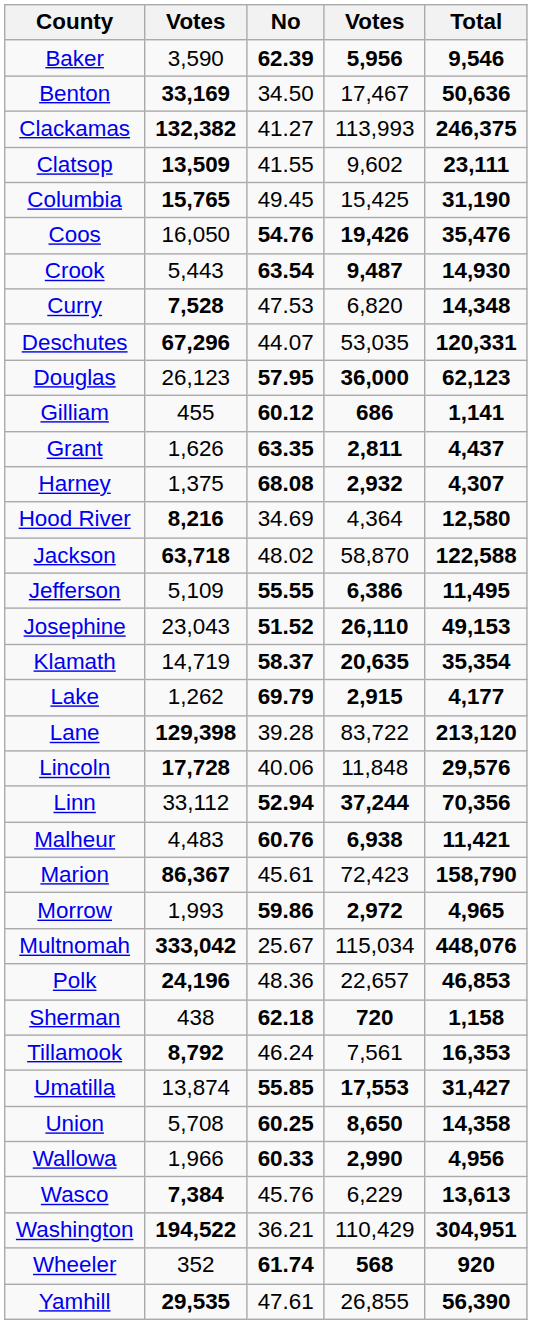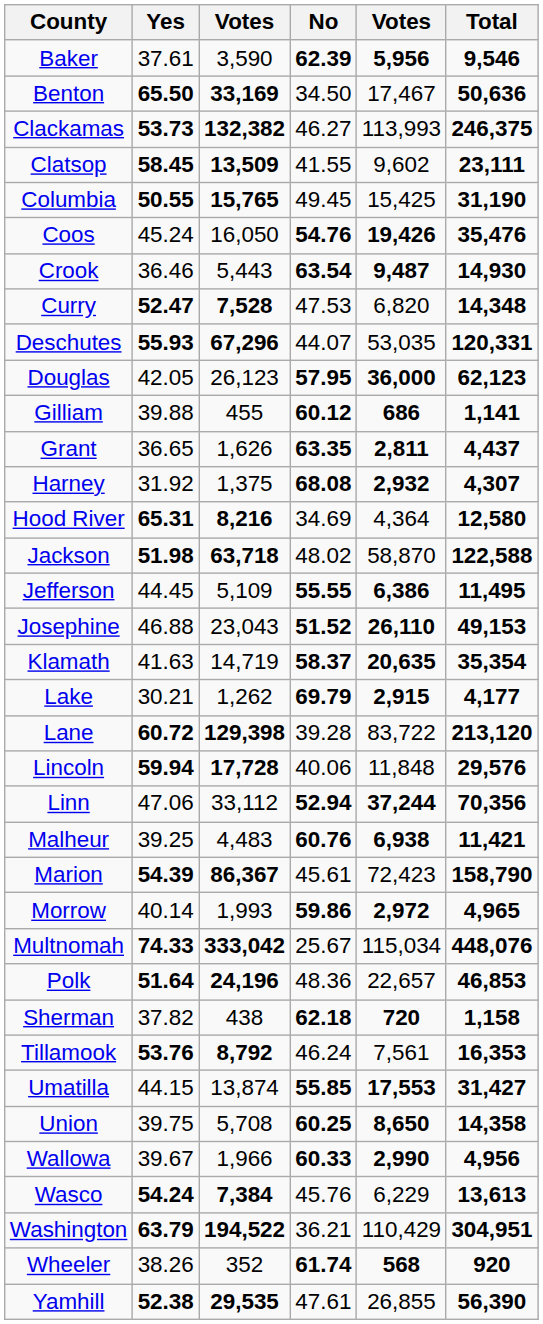+ column: Yes | 37.61 | 65.50 | 53.73 | 58.45 | 50.55 | 45.24 | 36.46 | 52.47 | 55.93 | 42.05 | 39.88 | 36.65 | 31.92 | 65.31 | 51.98 | 44.45 | 46.88 | 41.63 | 30.21 | 60.72 | 59.94 | 47.06 | 39.25 | 54.39 | 40.14 | 74.33 | 51.64 | 37.82 | 53.76 | 44.15 | 39.75 | 39.67 | 54.24 | 63.79 | 38.26 | 52.38
Clackamas | No: 41.27 -> 46.27
